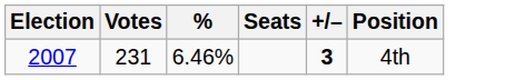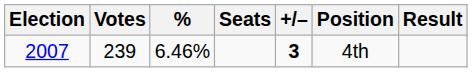+ column: Result
2007 | Votes: 231 -> 239
